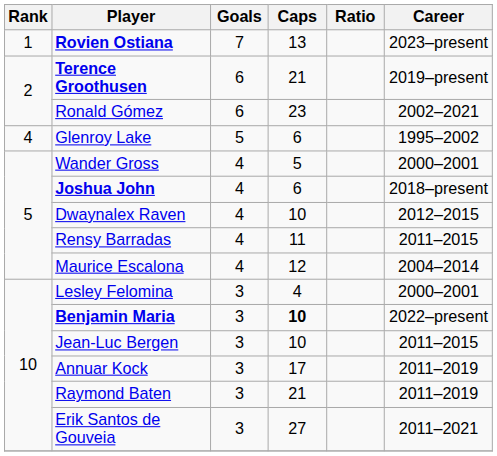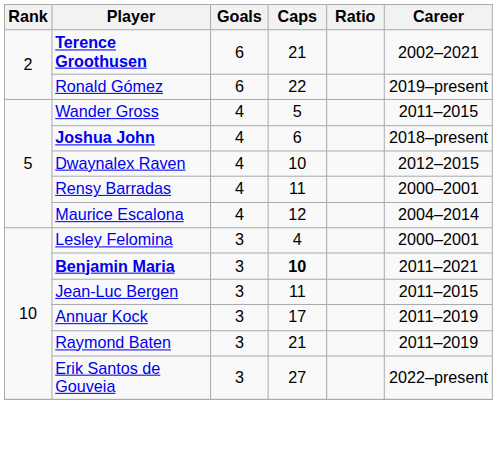- row: 1 | Rovien Ostiana | 7 | 13 | 2023–present
Terence Groothusen | Career: 2019–present -> 2002–2021
Ronald Gómez | Caps: 23 -> 22
Ronald Gómez | Career: 2002–2021 -> 2019–present
- row: 4 | Glenroy Lake | 5 | 6 | 1995–2002
Wander Gross | Career: 2000–2001 -> 2011–2015
Rensy Barradas | Career: 2011–2015 -> 2000–2001
Benjamin Maria | Career: 2022–present -> 2011–2021
Jean-Luc Bergen | Caps: 10 -> 11
Erik Santos de Gouveia | Career: 2011–2021 -> 2022–present
